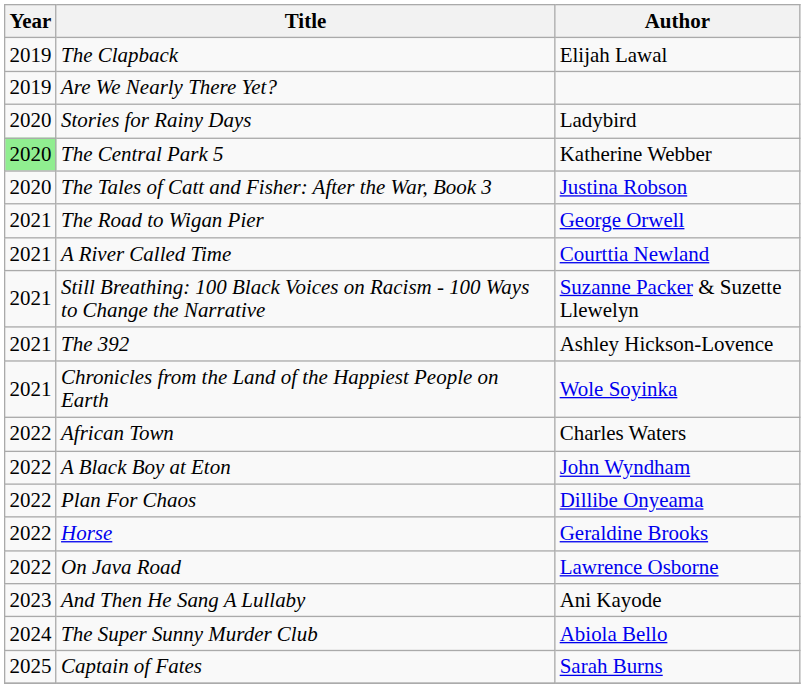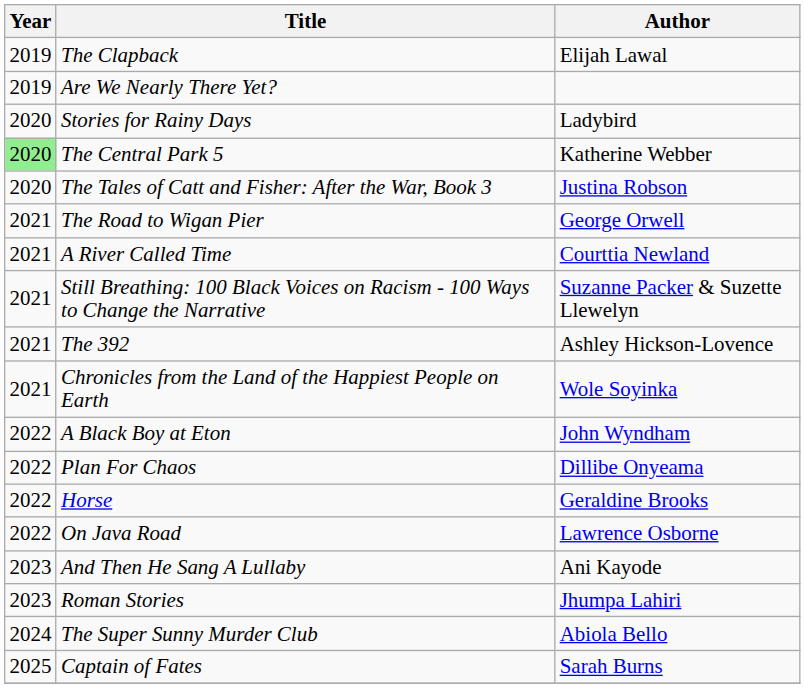- row: 2022 | African Town | Charles Waters
+ row: 2023 | Roman Stories | Jhumpa Lahiri
